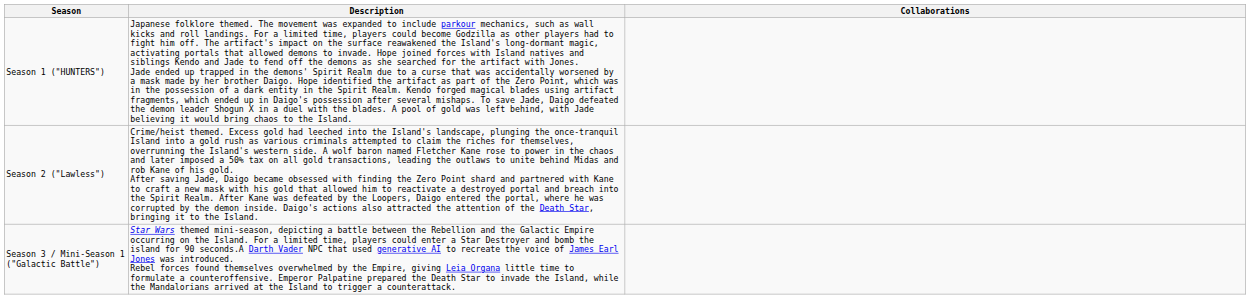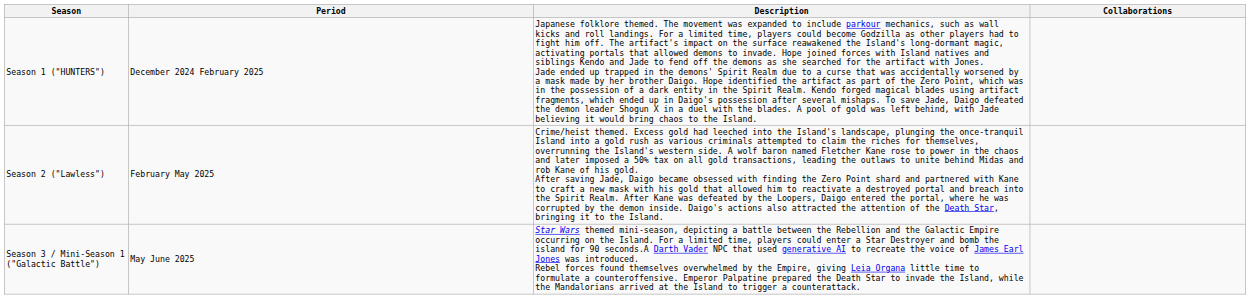+ column: Period | December 2024 February 2025 | February May 2025 | May June 2025
